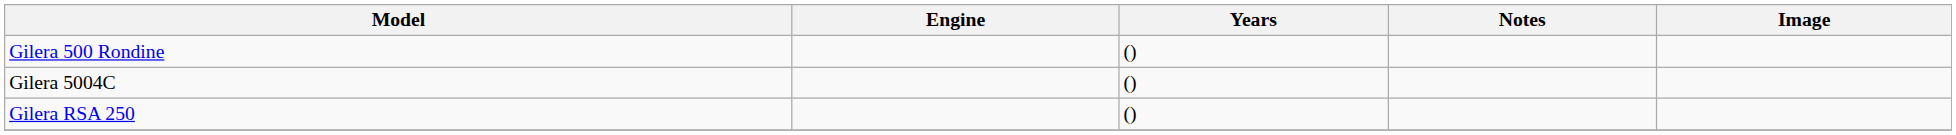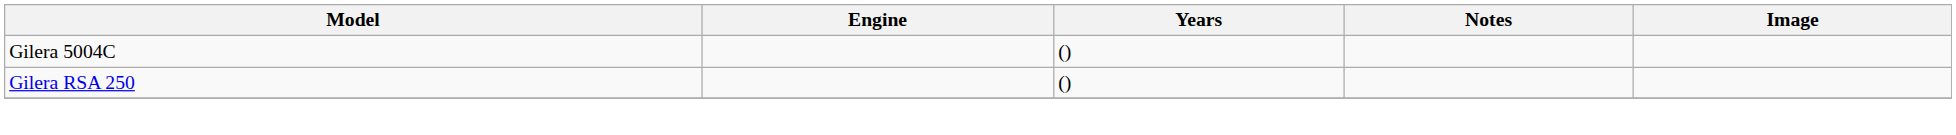- row: Gilera 500 Rondine | ()
